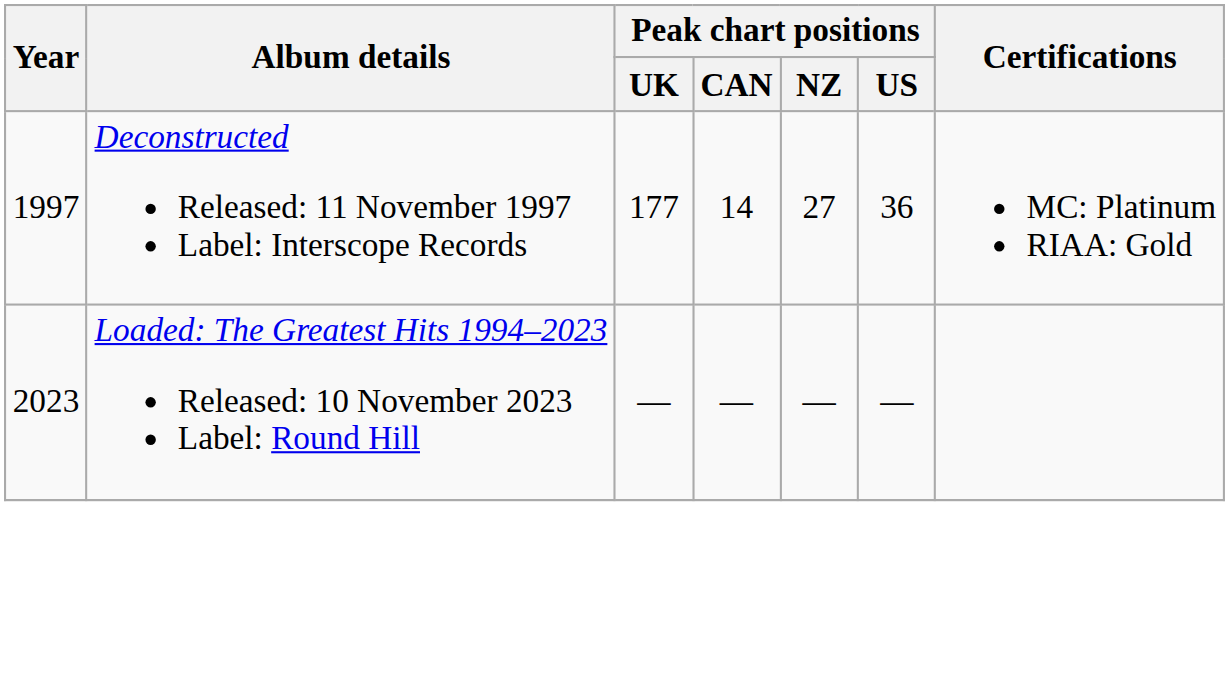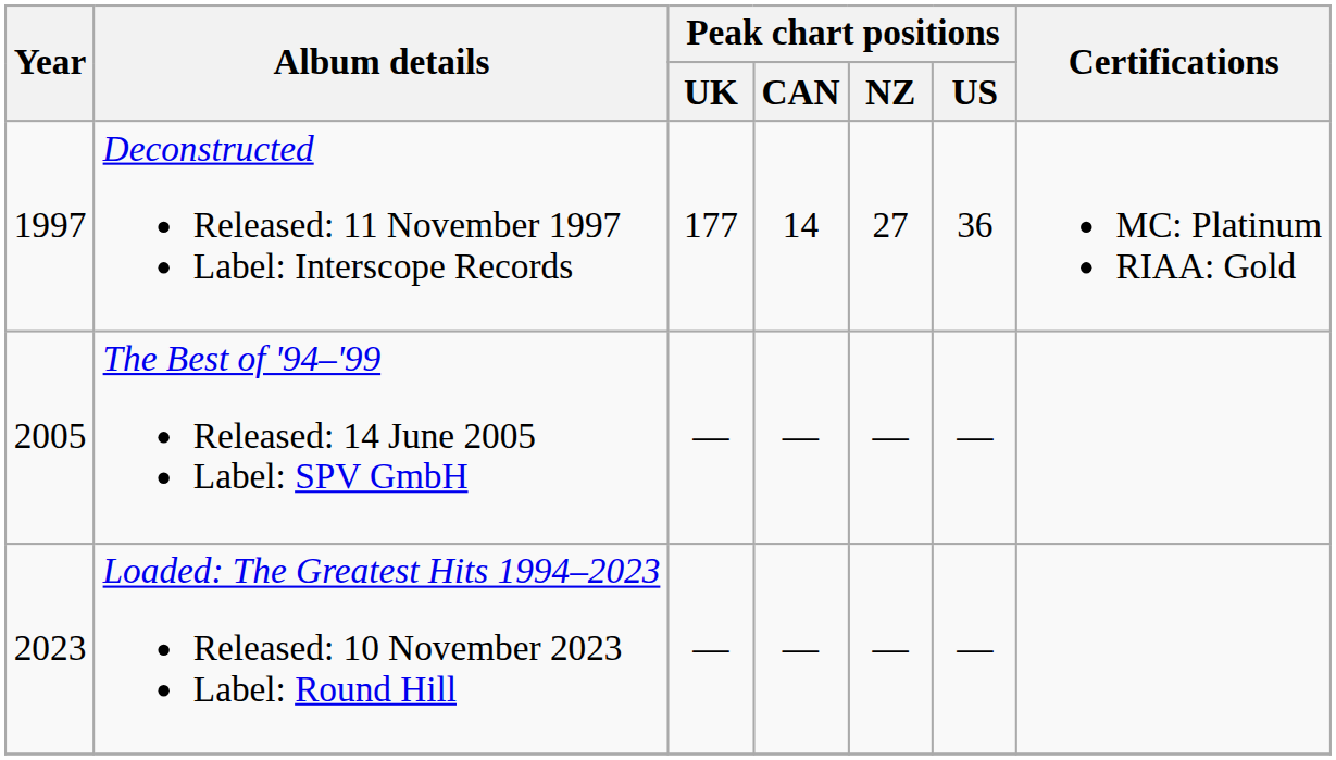+ row: 2005 | The Best of '94–'99 Released: 14 June 2005 Label: SPV GmbH | — | — | — | —
